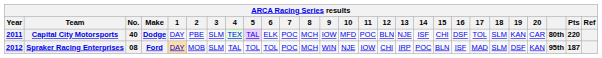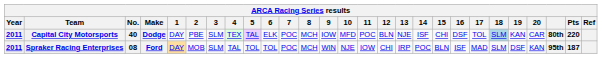Capital City Motorsports | 18: no background -> lightblue background
Spraker Racing Enterprises | Year: 2012 -> 2011
